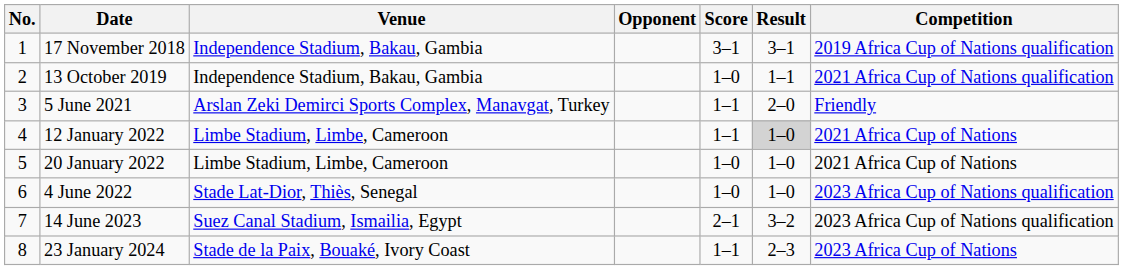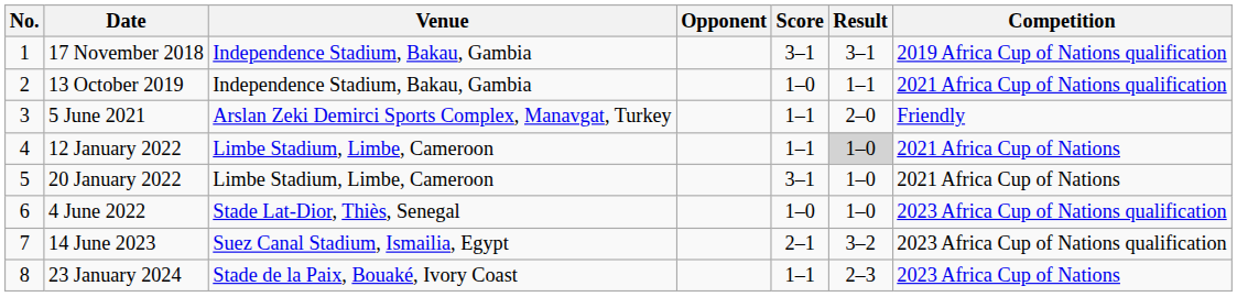20 January 2022 | Score: 1–0 -> 3–1
